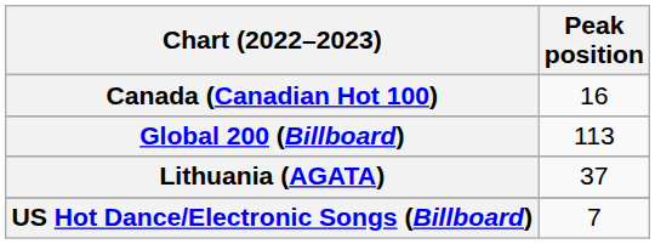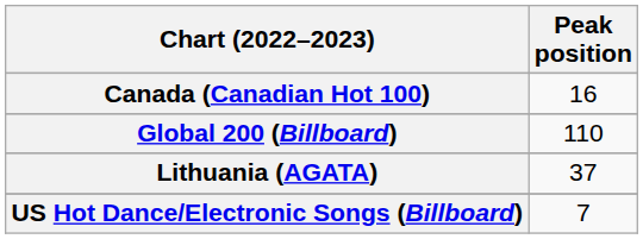Global 200 (Billboard) | Peak position: 113 -> 110
